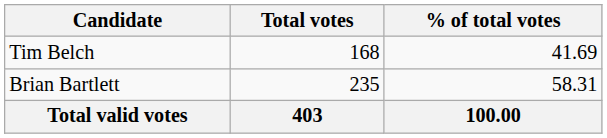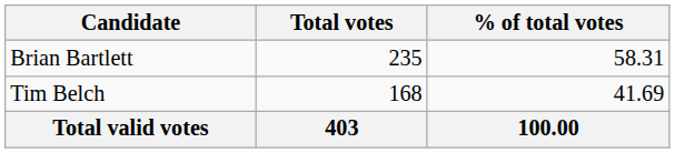rows swapped: Brian Bartlett <-> Tim Belch
